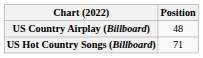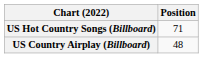rows swapped: US Country Airplay (Billboard) <-> US Hot Country Songs (Billboard)
